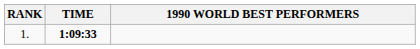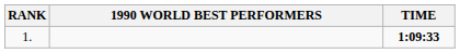columns swapped: 1990 WORLD BEST PERFORMERS <-> TIME
